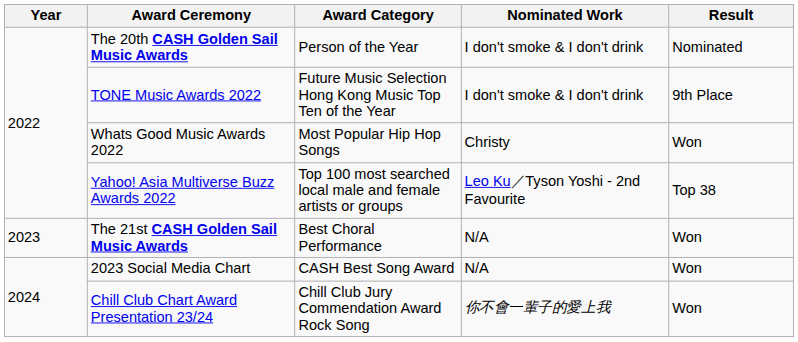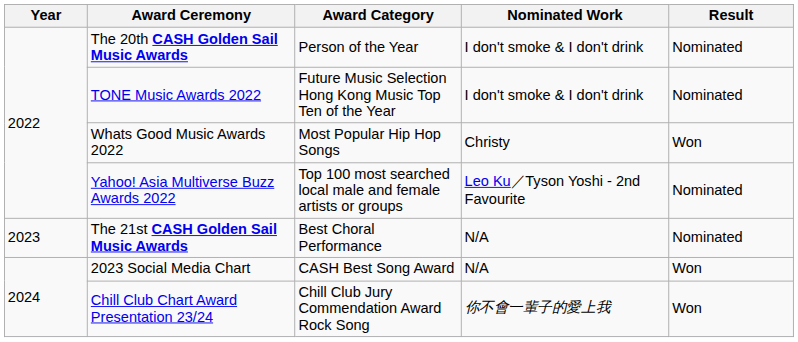TONE Music Awards 2022 | Result: 9th Place -> Nominated
Yahoo! Asia Multiverse Buzz Awards 2022 | Result: Top 38 -> Nominated
The 21st CASH Golden Sail Music Awards | Result: Won -> Nominated
